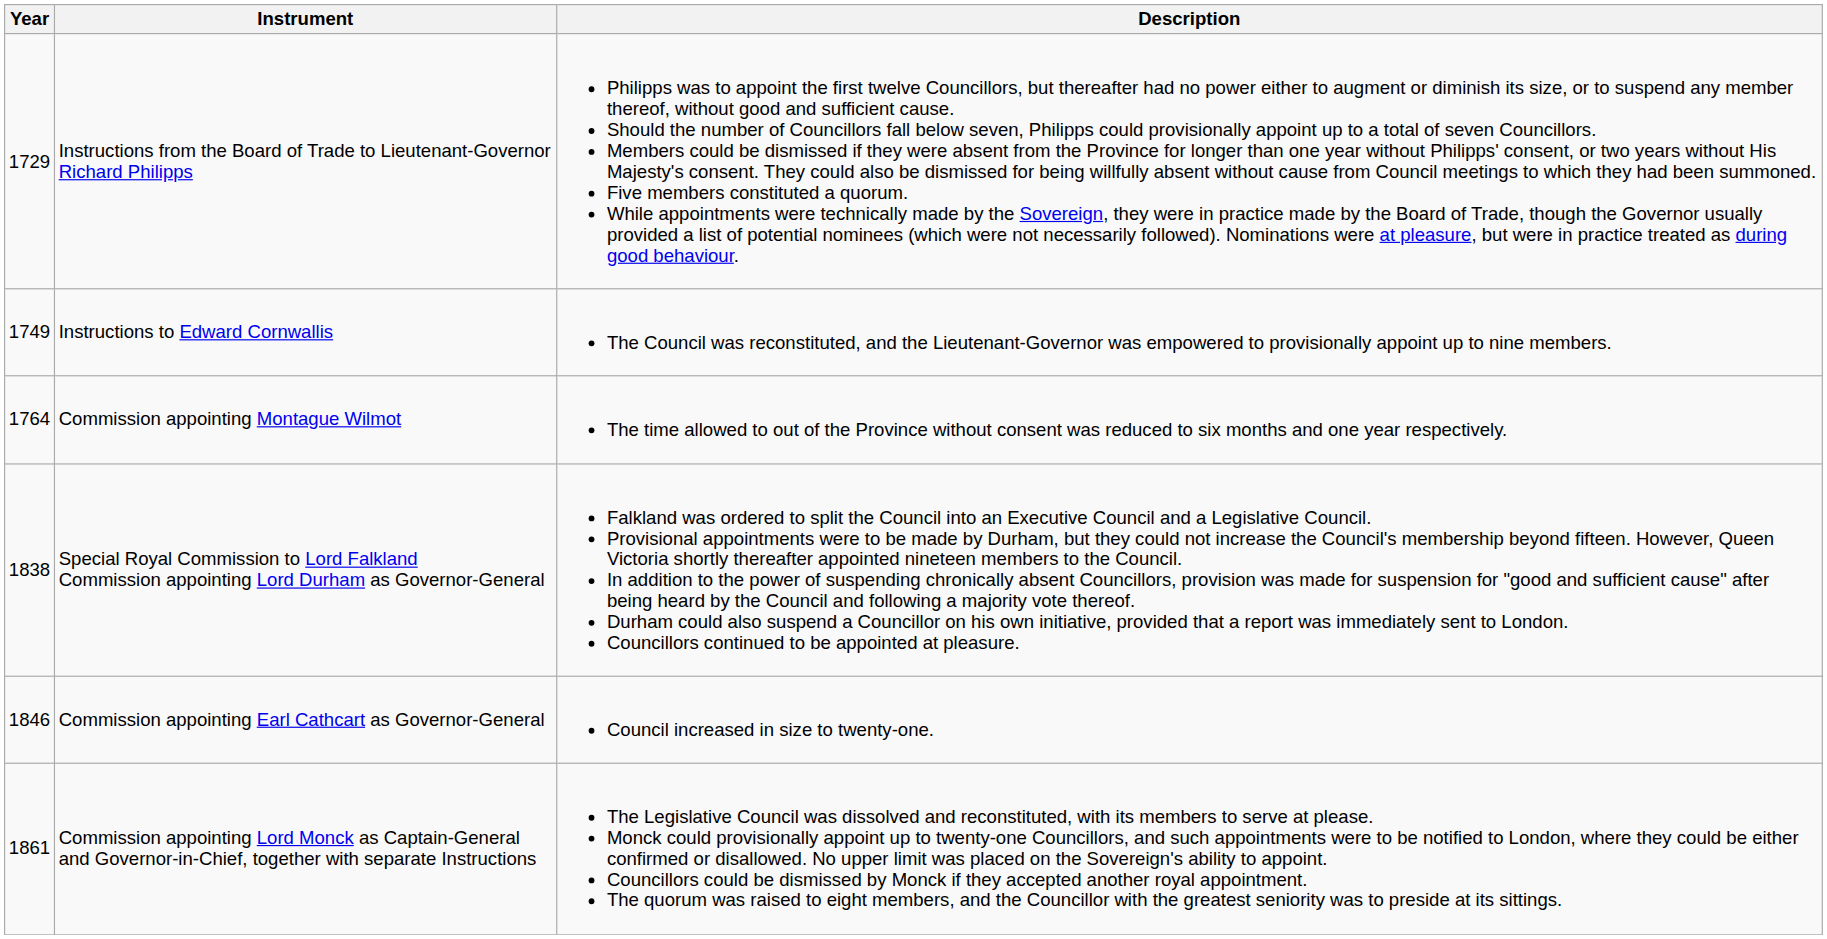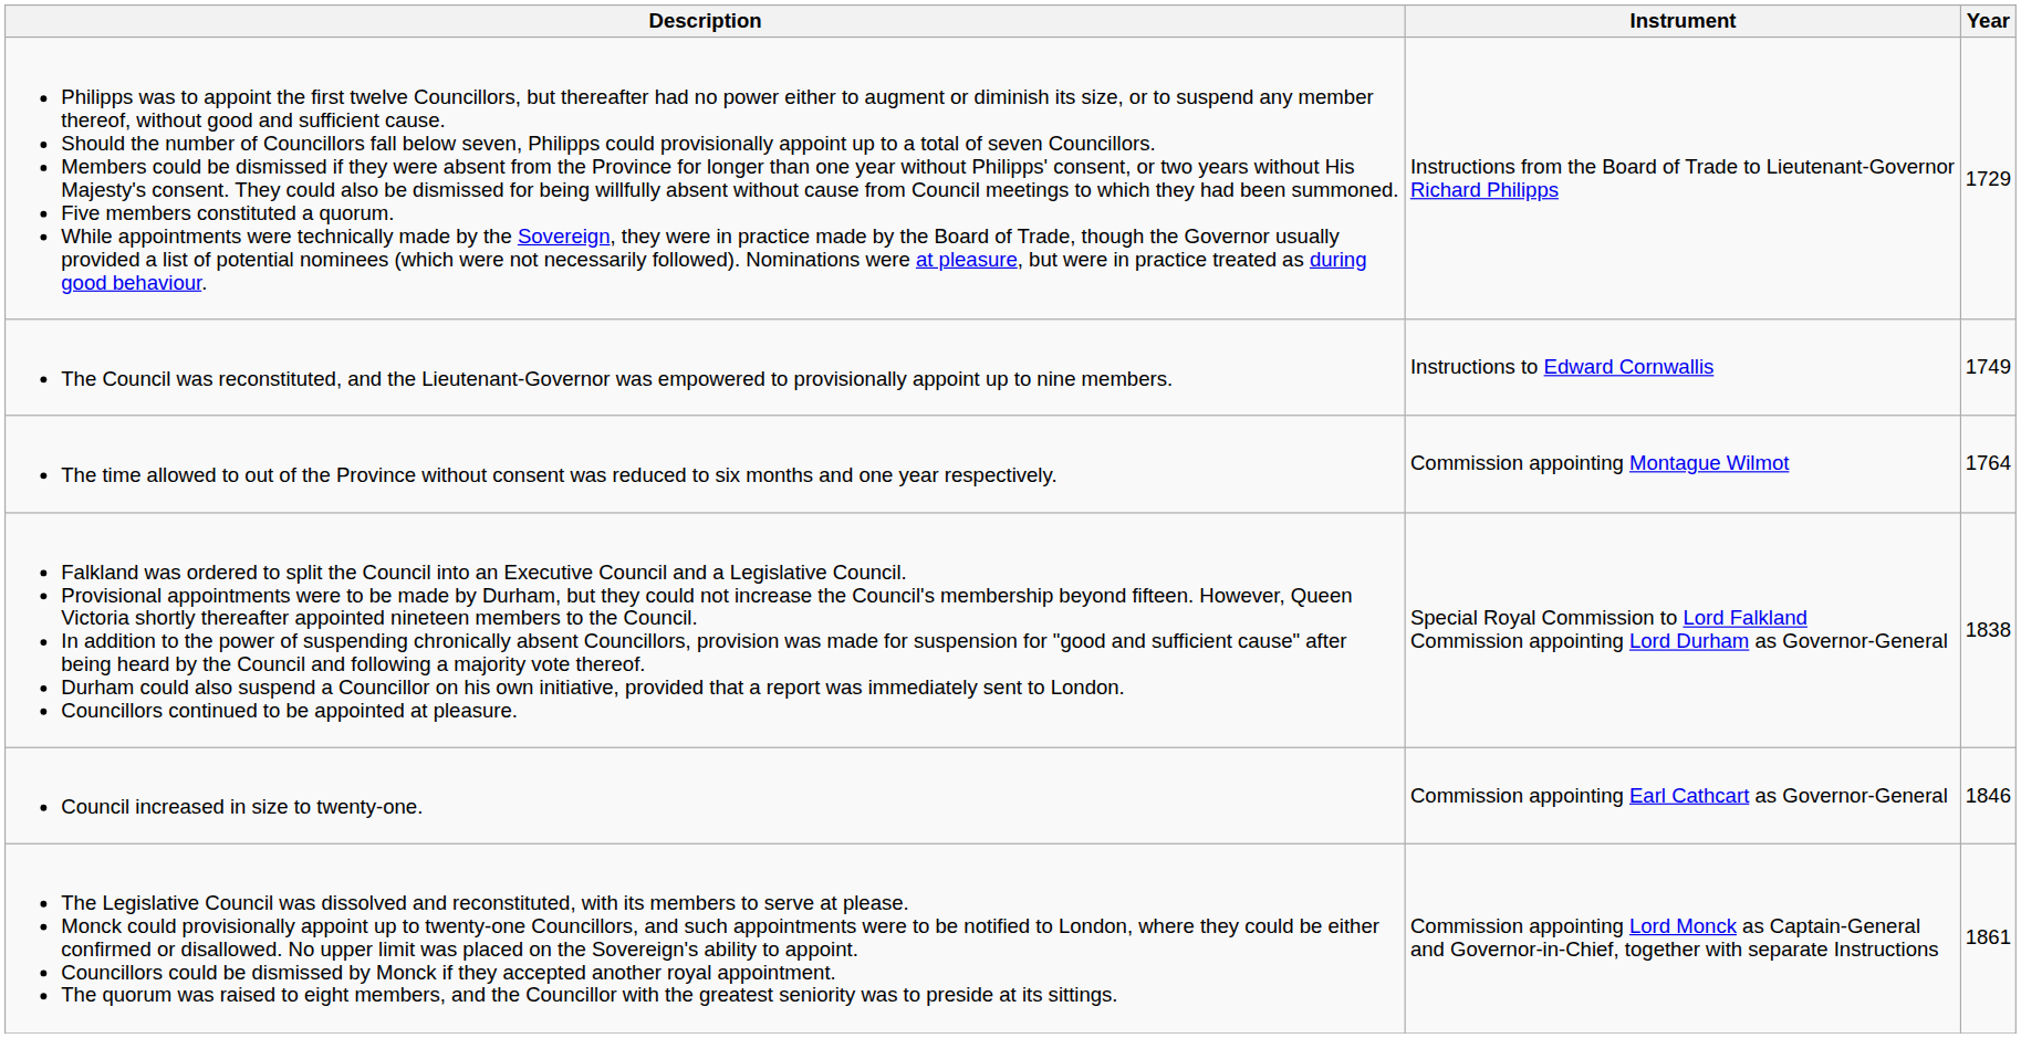columns swapped: Year <-> Description
